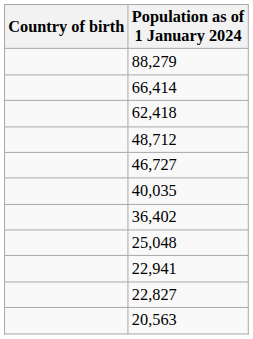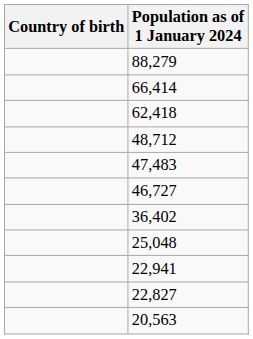+ row: 47,483
- row: 40,035
